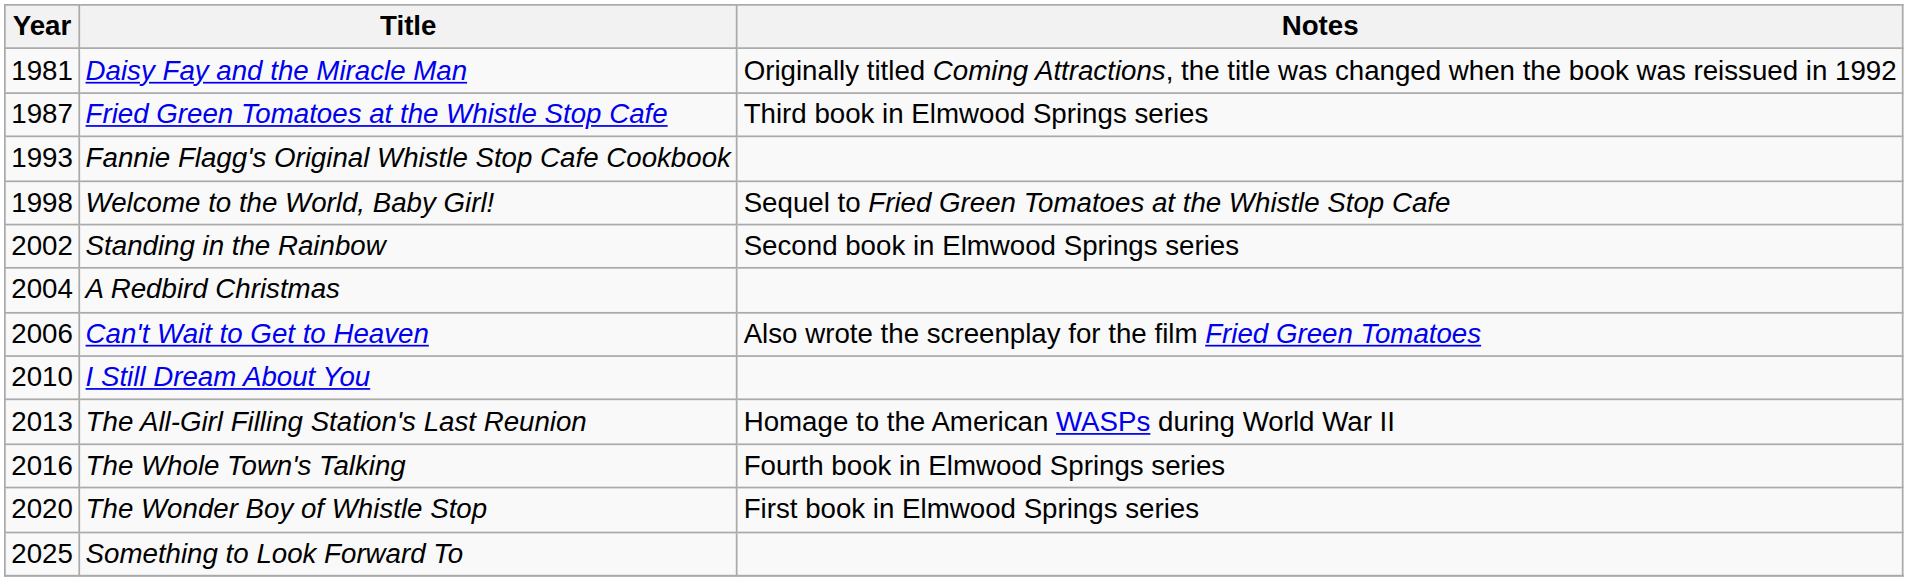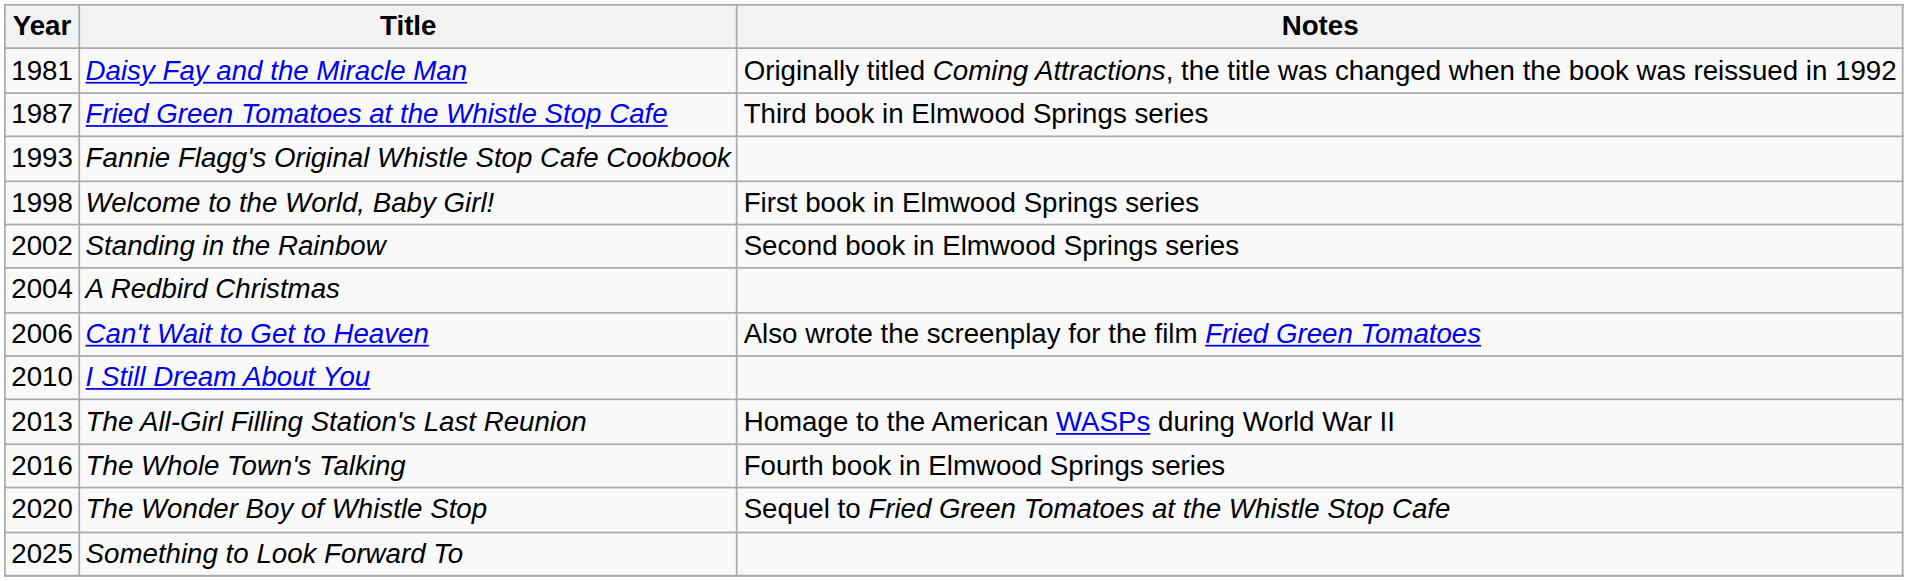Welcome to the World, Baby Girl! | Notes: Sequel to Fried Green Tomatoes at the Whistle Stop Cafe -> First book in Elmwood Springs series
The Wonder Boy of Whistle Stop | Notes: First book in Elmwood Springs series -> Sequel to Fried Green Tomatoes at the Whistle Stop Cafe
